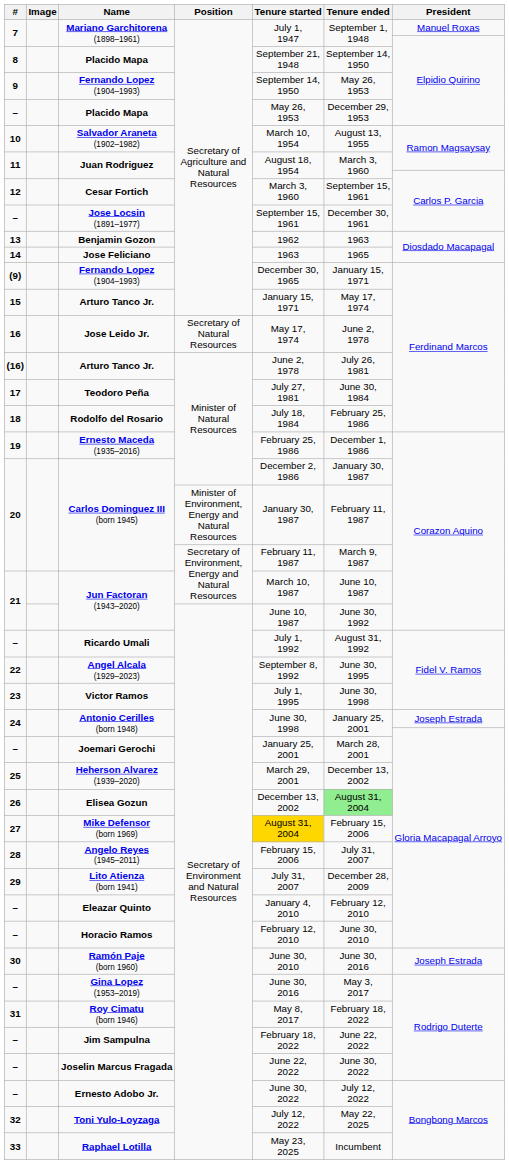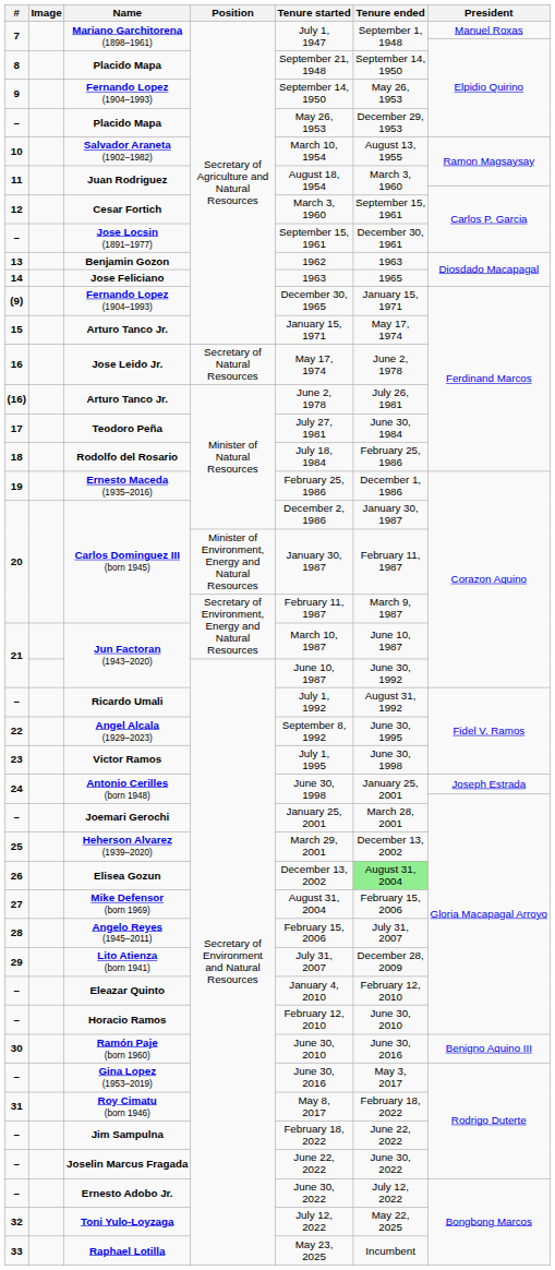Mike Defensor (born 1969) | Tenure started: gold background -> no background
Ramón Paje (born 1960) | President: Joseph Estrada -> Benigno Aquino III
